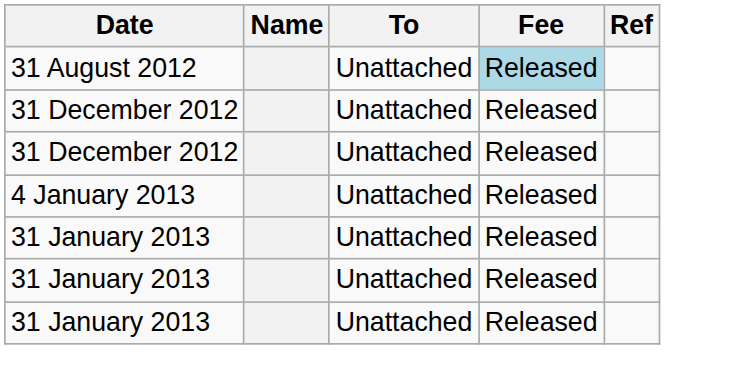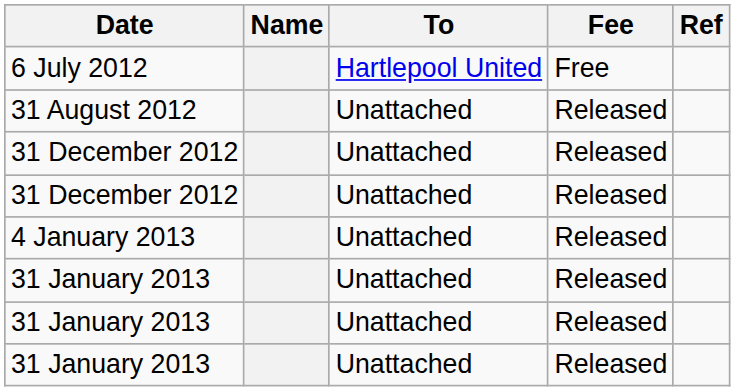+ row: 6 July 2012 | Hartlepool United | Free
31 August 2012 | Fee: lightblue background -> no background
